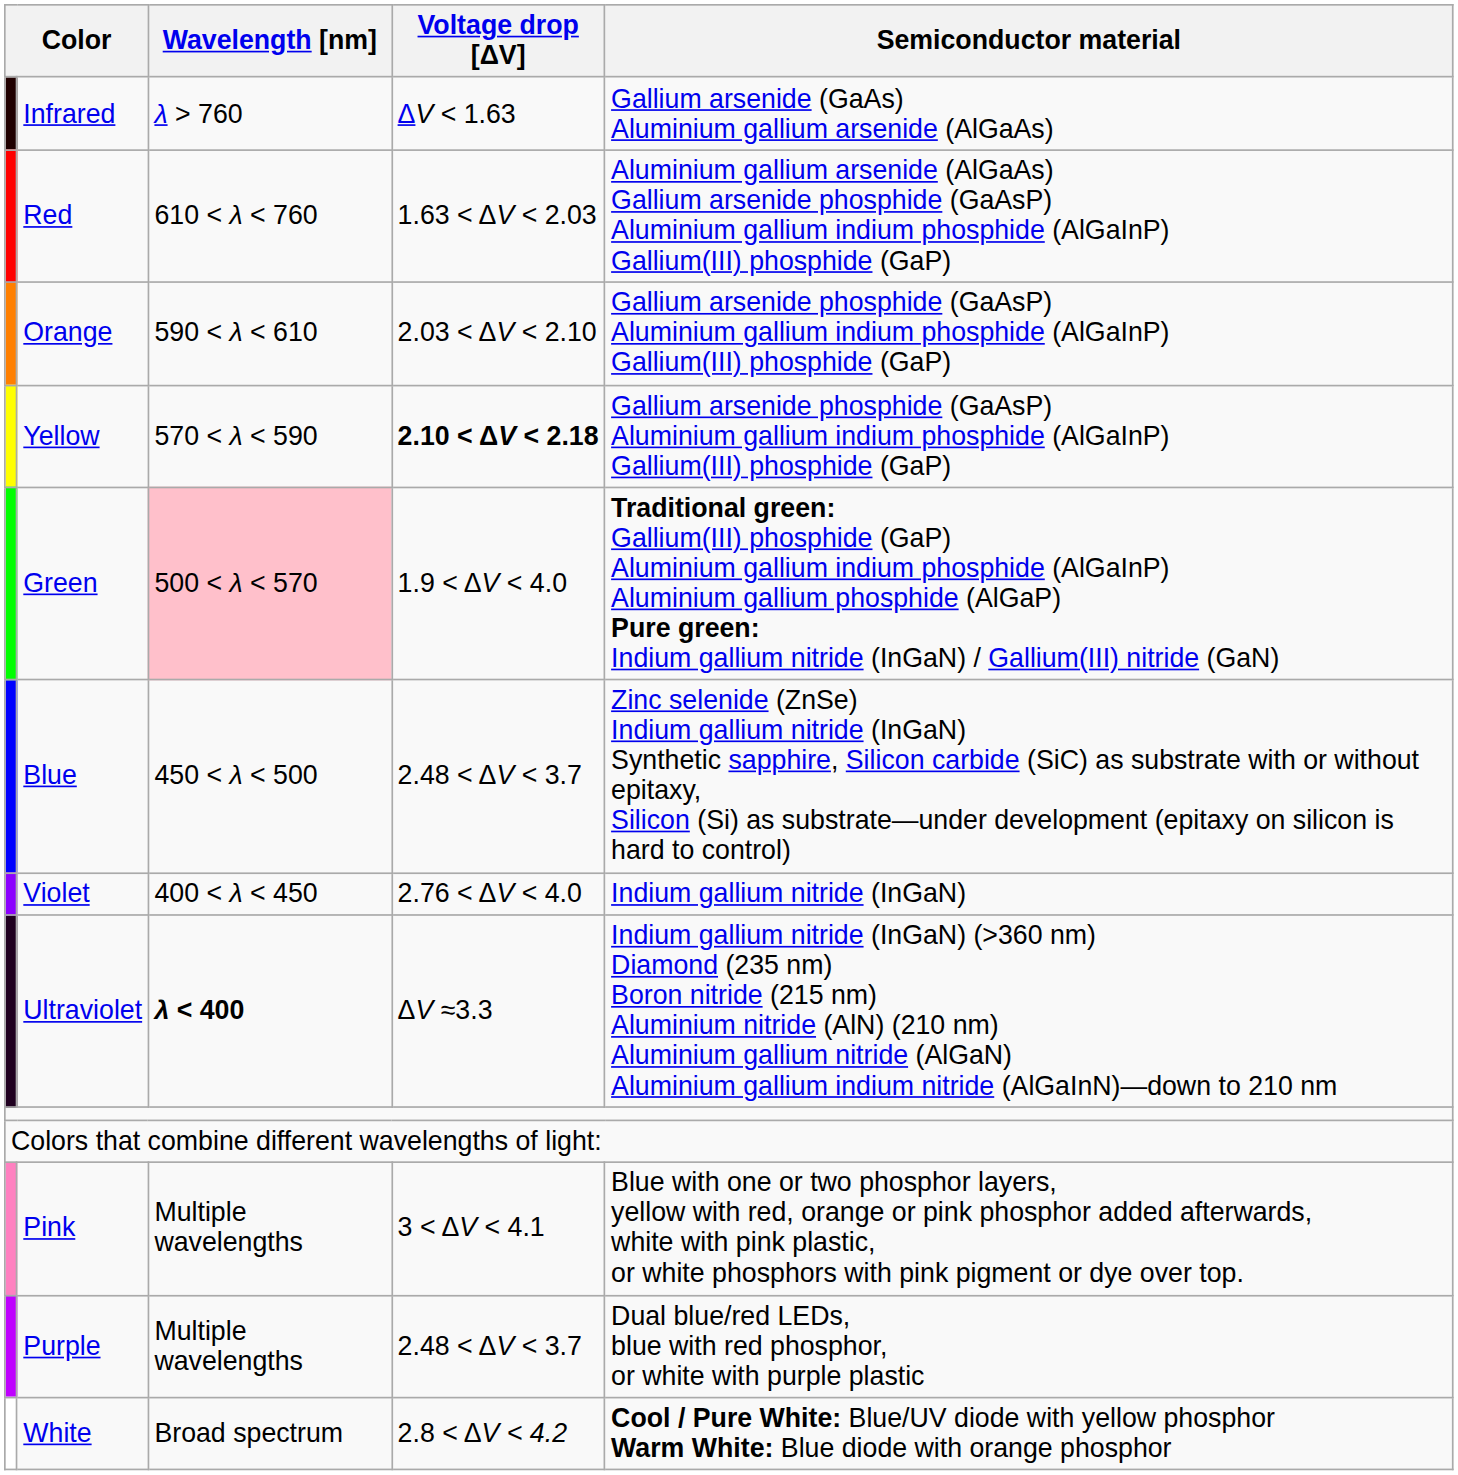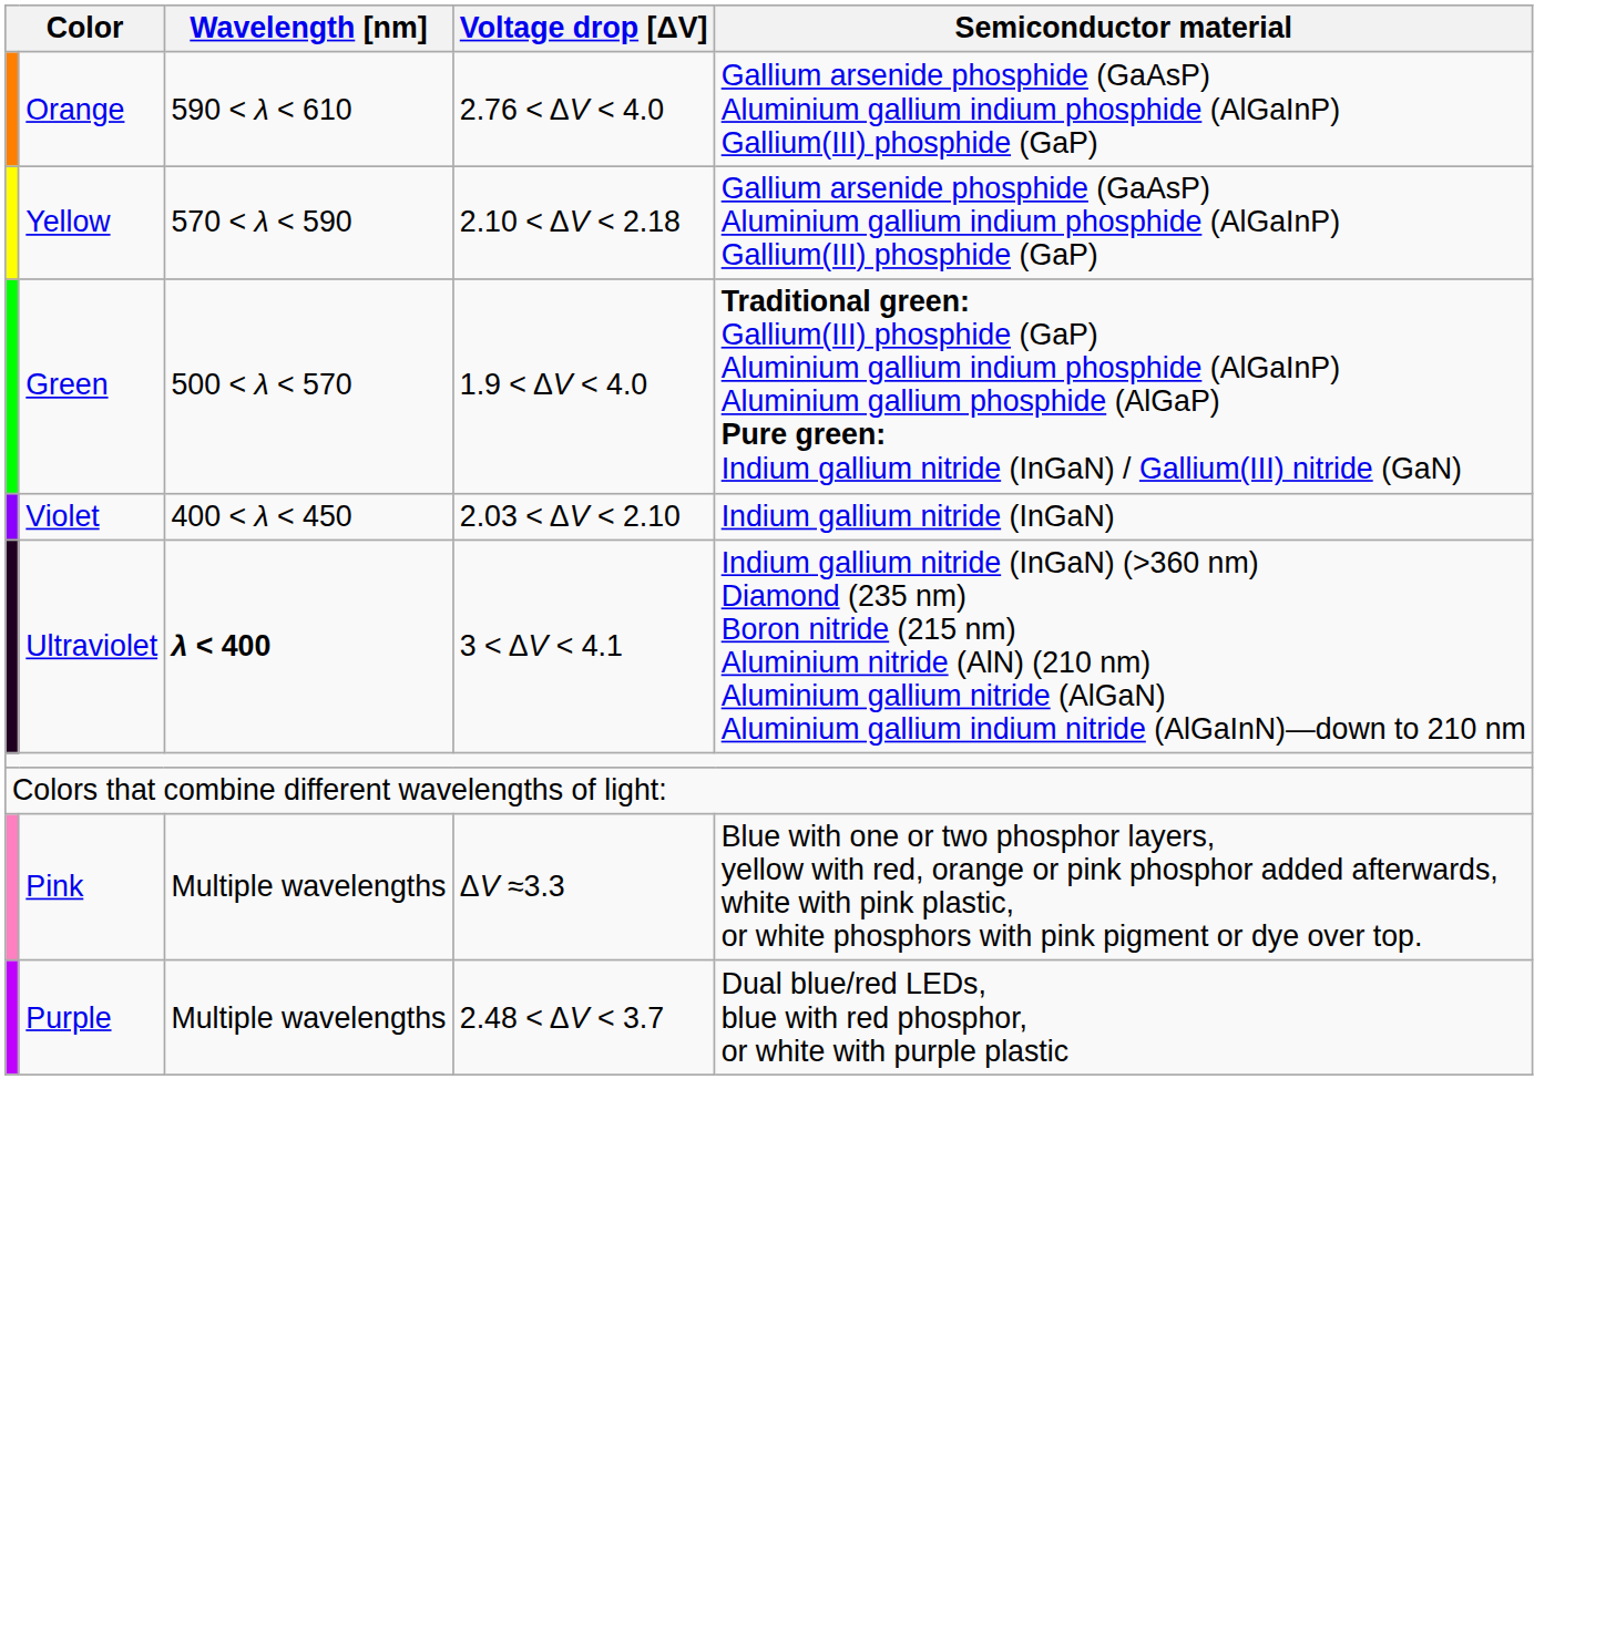- row: Infrared | λ > 760 | ΔV < 1.63 | Gallium arsenide (GaAs) Aluminium gallium arsenide (AlGaAs)
- row: Red | 610 < λ < 760 | 1.63 < ΔV < 2.03 | Aluminium gallium arsenide (AlGaAs) Gallium arsenide phosphide (GaAsP) Aluminium gallium indium phosphide (AlGaInP) Gallium(III) phosphide (GaP)
Orange | Voltage drop [ΔV]: 2.03 < ΔV < 2.10 -> 2.76 < ΔV < 4.0
Yellow | Voltage drop [ΔV]: bold -> normal
Green | Wavelength [nm]: pink background -> no background
- row: Blue | 450 < λ < 500 | 2.48 < ΔV < 3.7 | Zinc selenide (ZnSe) Indium gallium nitride (InGaN) Synthetic sapphire, Silicon carbide (SiC) as substrate with or without epitaxy, Silicon (Si) as substrate—under development (epitaxy on silicon is hard to control)
Violet | Voltage drop [ΔV]: 2.76 < ΔV < 4.0 -> 2.03 < ΔV < 2.10
Ultraviolet | Voltage drop [ΔV]: ΔV ≈3.3 -> 3 < ΔV < 4.1
Pink | Voltage drop [ΔV]: 3 < ΔV < 4.1 -> ΔV ≈3.3
- row: White | Broad spectrum | 2.8 < ΔV < 4.2 | Cool / Pure White: Blue/UV diode with yellow phosphor Warm White: Blue diode with orange phosphor
